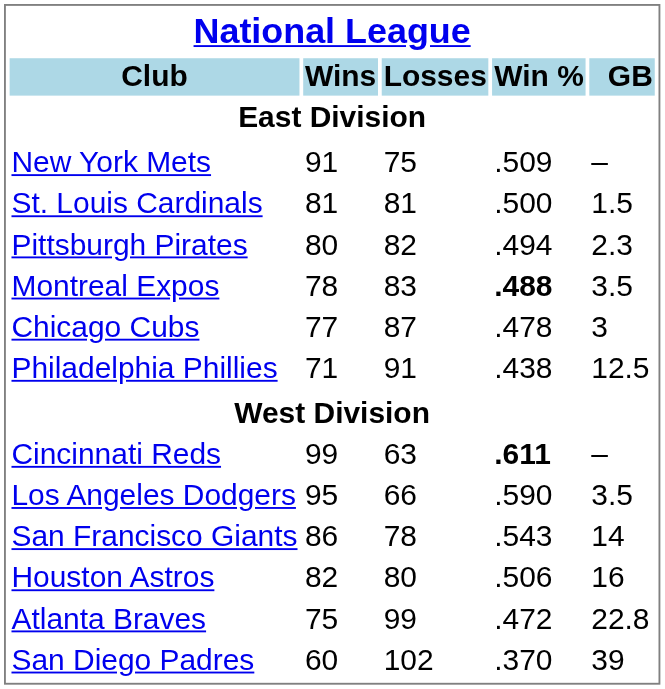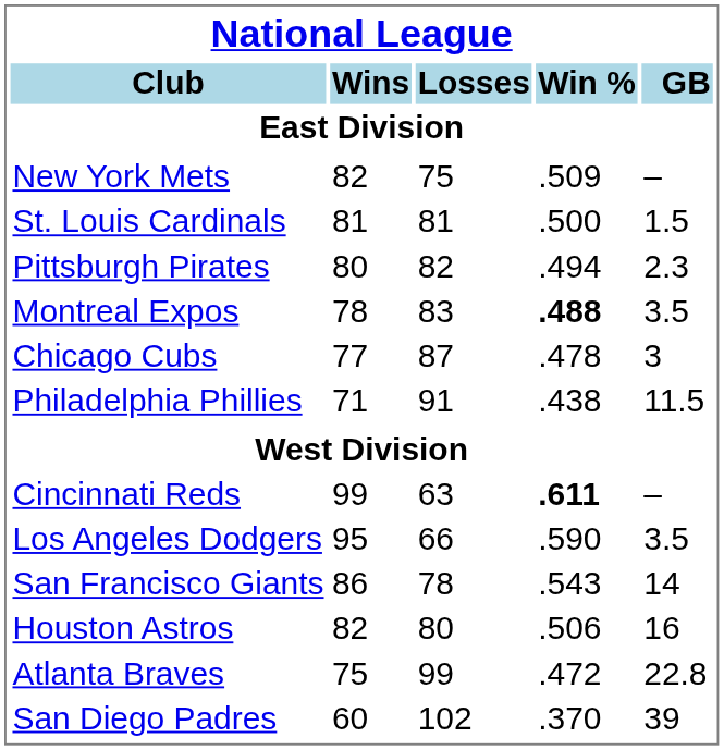New York Mets | Wins: 91 -> 82
Philadelphia Phillies | GB: 12.5 -> 11.5
